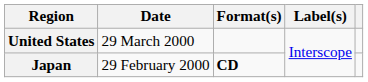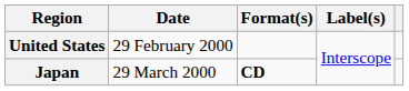United States | Date: 29 March 2000 -> 29 February 2000
Japan | Date: 29 February 2000 -> 29 March 2000
